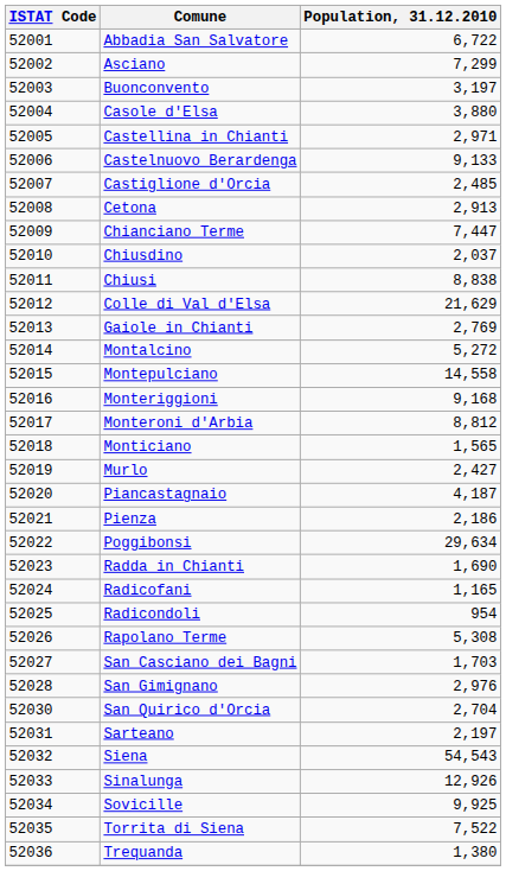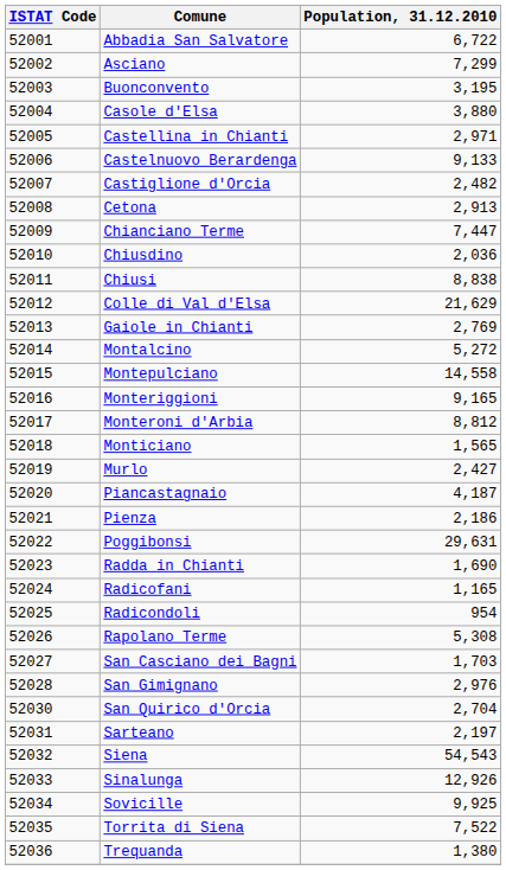Buonconvento | Population, 31.12.2010: 3,197 -> 3,195
Castiglione d'Orcia | Population, 31.12.2010: 2,485 -> 2,482
Chiusdino | Population, 31.12.2010: 2,037 -> 2,036
Monteriggioni | Population, 31.12.2010: 9,168 -> 9,165
Poggibonsi | Population, 31.12.2010: 29,634 -> 29,631
